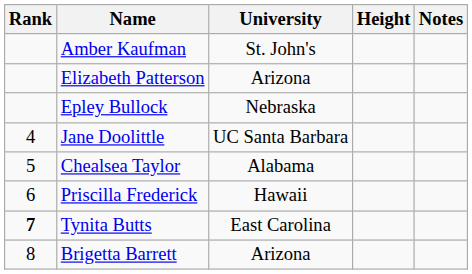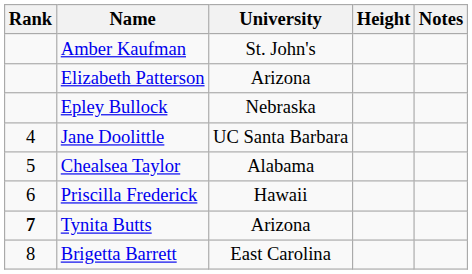Tynita Butts | University: East Carolina -> Arizona
Brigetta Barrett | University: Arizona -> East Carolina
